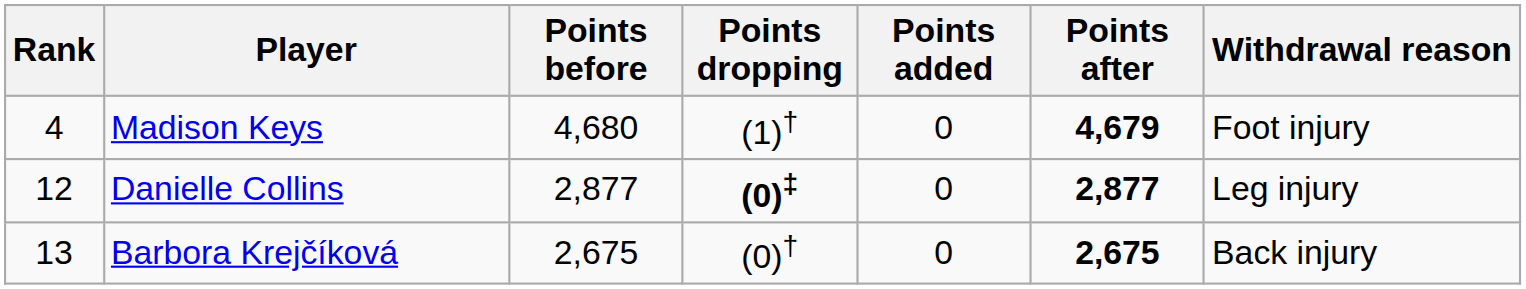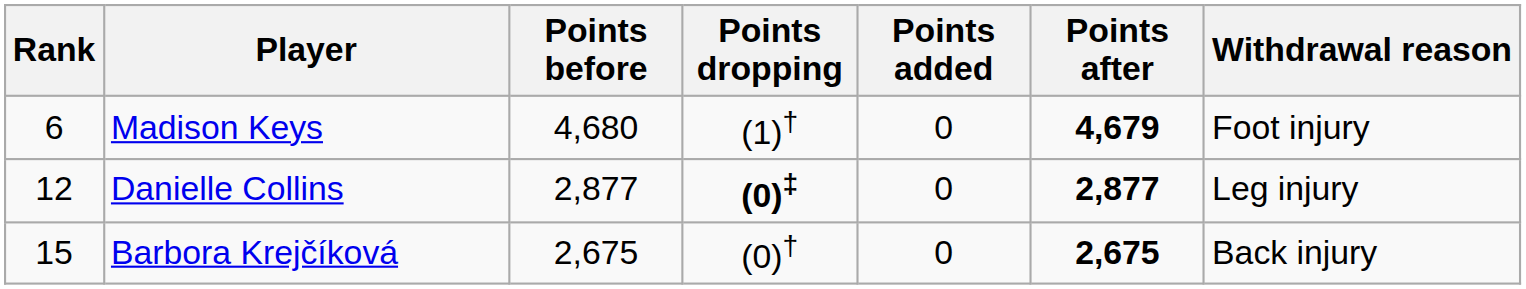Madison Keys | Rank: 4 -> 6
Barbora Krejčíková | Rank: 13 -> 15
